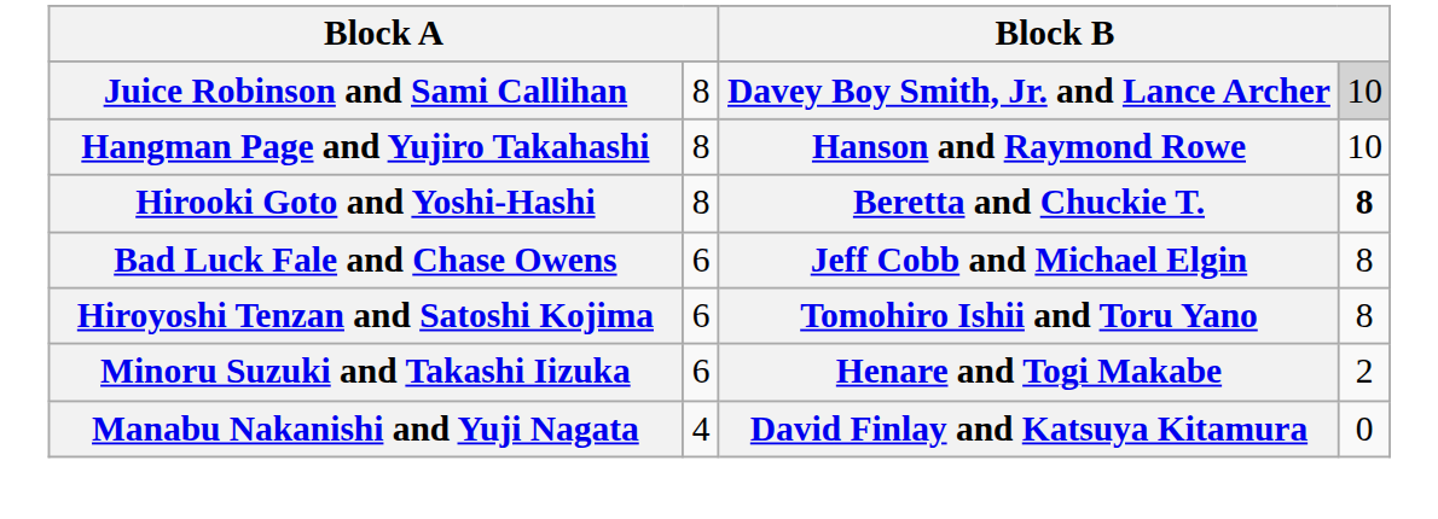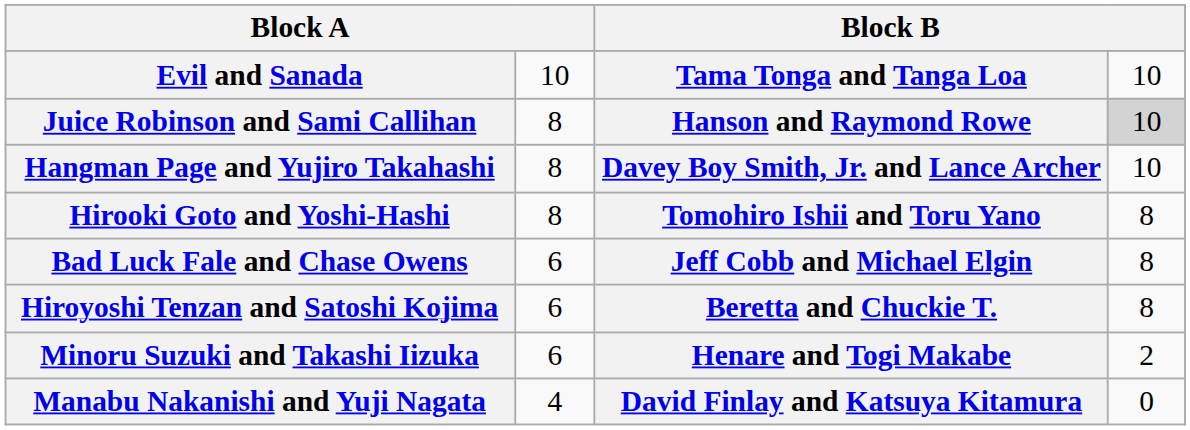+ row: Evil and Sanada | 10 | Tama Tonga and Tanga Loa | 10
Juice Robinson and Sami Callihan | column 3: Davey Boy Smith, Jr. and Lance Archer -> Hanson and Raymond Rowe
Hangman Page and Yujiro Takahashi | column 3: Hanson and Raymond Rowe -> Davey Boy Smith, Jr. and Lance Archer
Hirooki Goto and Yoshi-Hashi | column 3: Beretta and Chuckie T. -> Tomohiro Ishii and Toru Yano
Hirooki Goto and Yoshi-Hashi | column 4: bold -> normal
Hiroyoshi Tenzan and Satoshi Kojima | column 3: Tomohiro Ishii and Toru Yano -> Beretta and Chuckie T.
